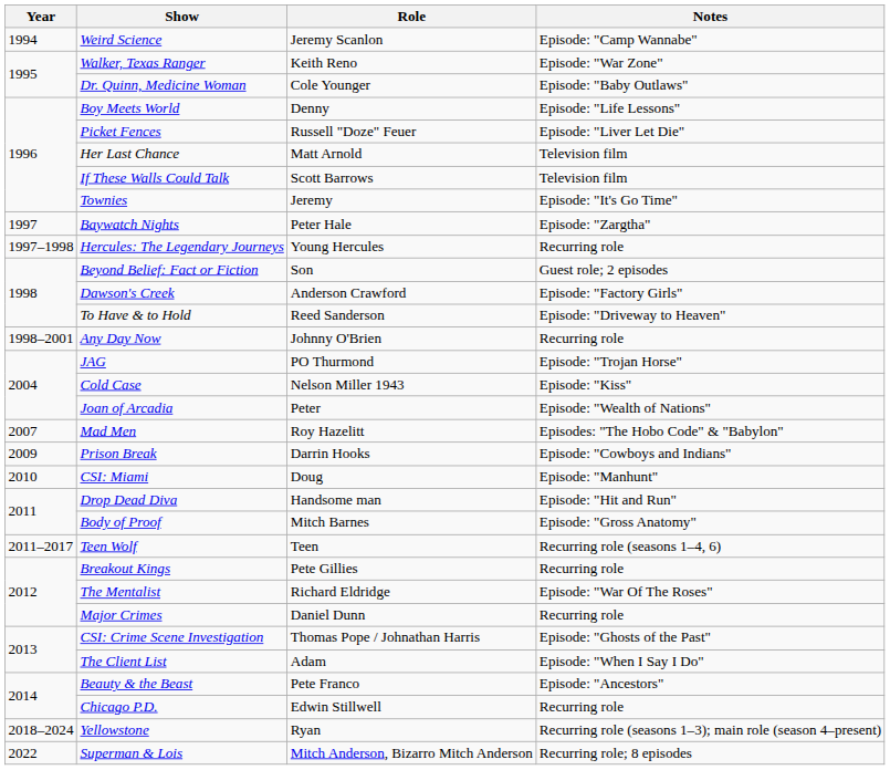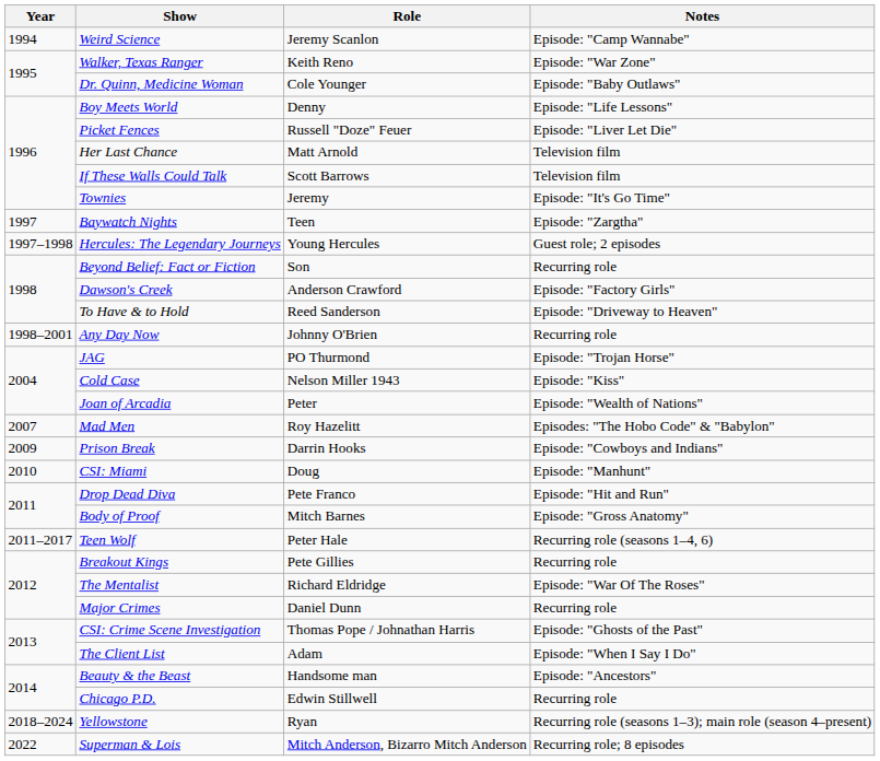Baywatch Nights | Role: Peter Hale -> Teen
Hercules: The Legendary Journeys | Notes: Recurring role -> Guest role; 2 episodes
Beyond Belief: Fact or Fiction | Notes: Guest role; 2 episodes -> Recurring role
Drop Dead Diva | Role: Handsome man -> Pete Franco
Teen Wolf | Role: Teen -> Peter Hale
Beauty & the Beast | Role: Pete Franco -> Handsome man
